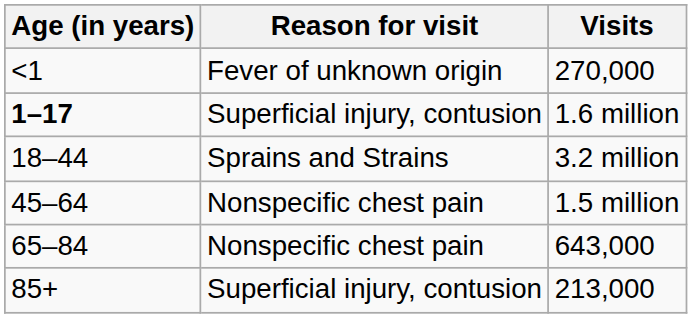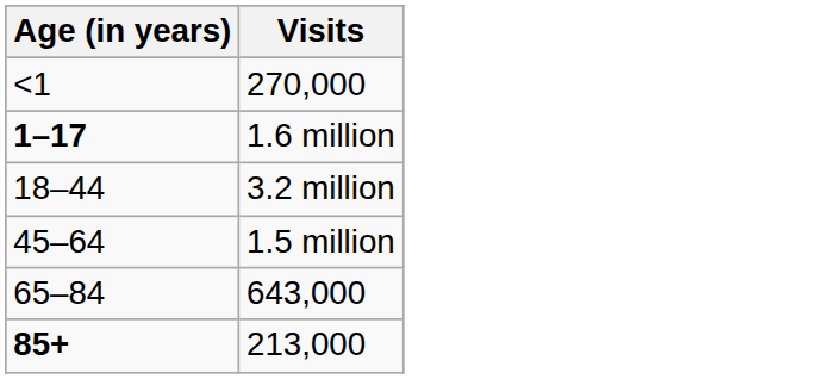- column: Reason for visit | Fever of unknown origin | Superficial injury, contusion | Sprains and Strains | Nonspecific chest pain | Nonspecific chest pain | Superficial injury, contusion
213,000 | Age (in years): normal -> bold
